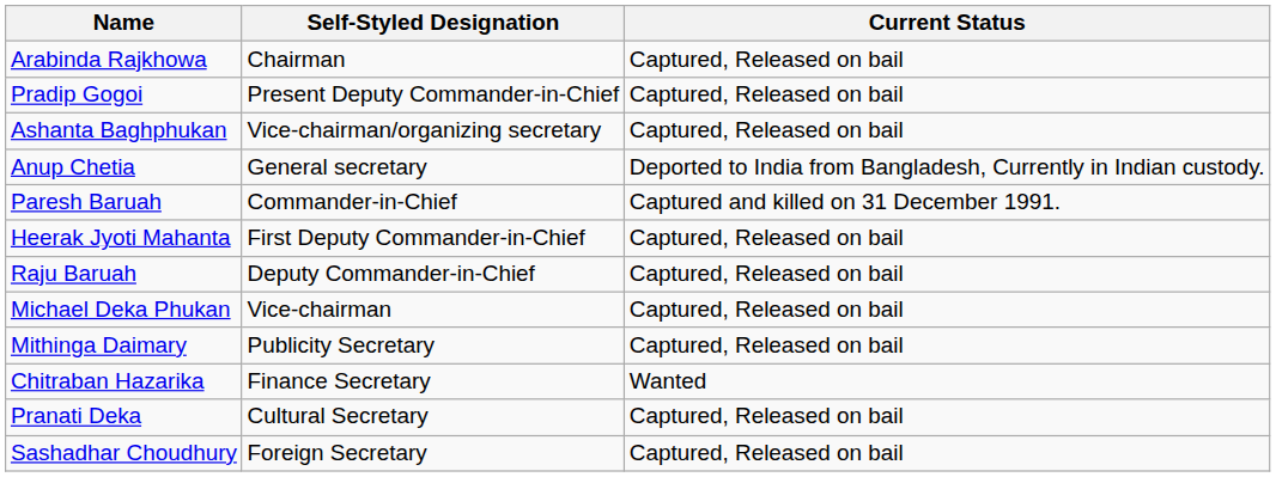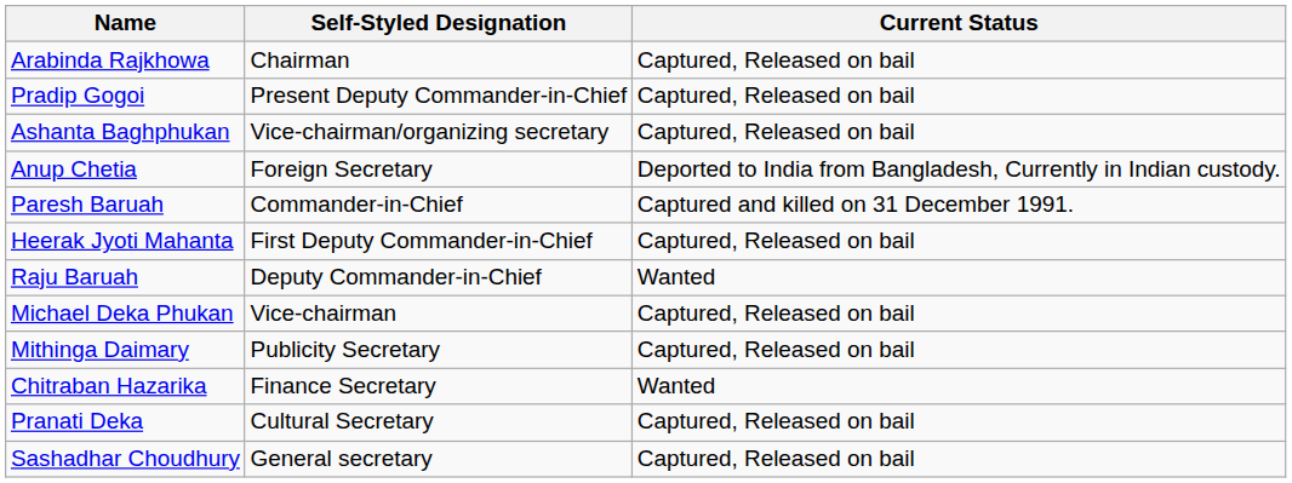Anup Chetia | Self-Styled Designation: General secretary -> Foreign Secretary
Raju Baruah | Current Status: Captured, Released on bail -> Wanted
Sashadhar Choudhury | Self-Styled Designation: Foreign Secretary -> General secretary
